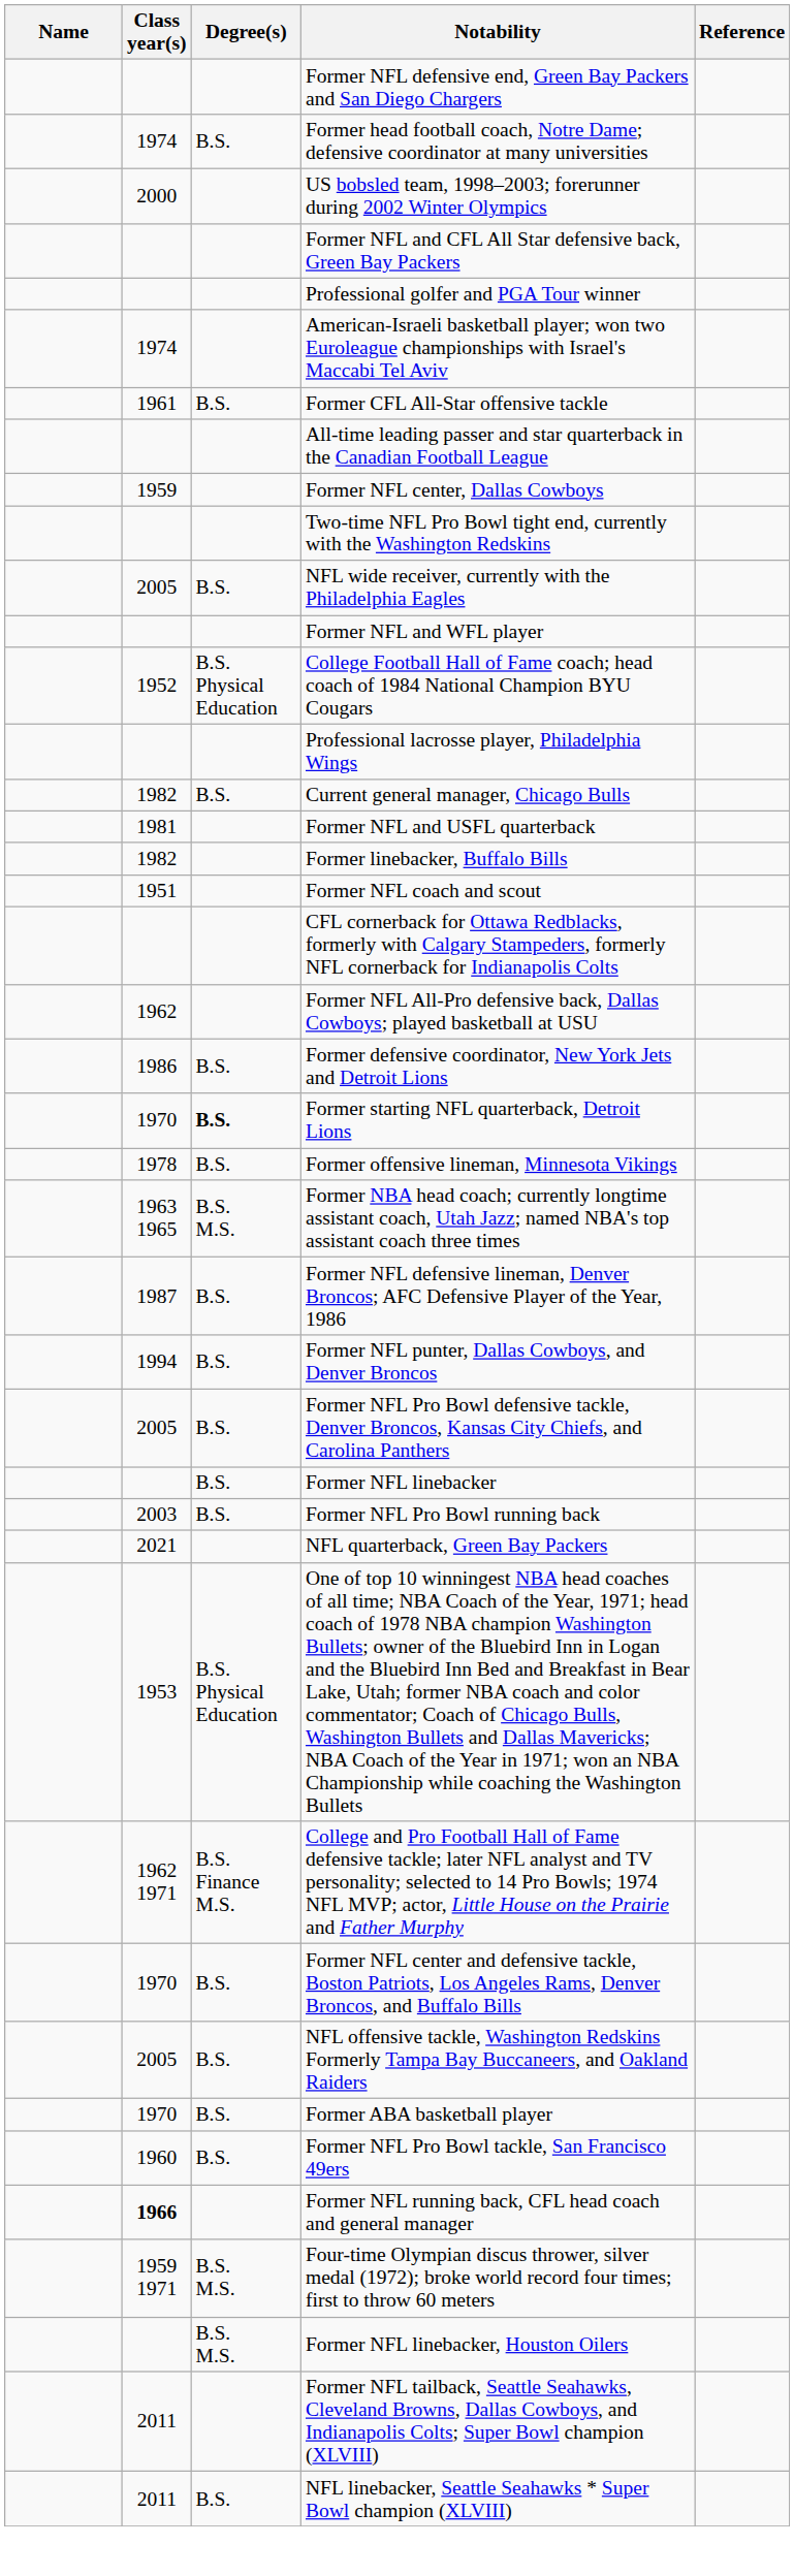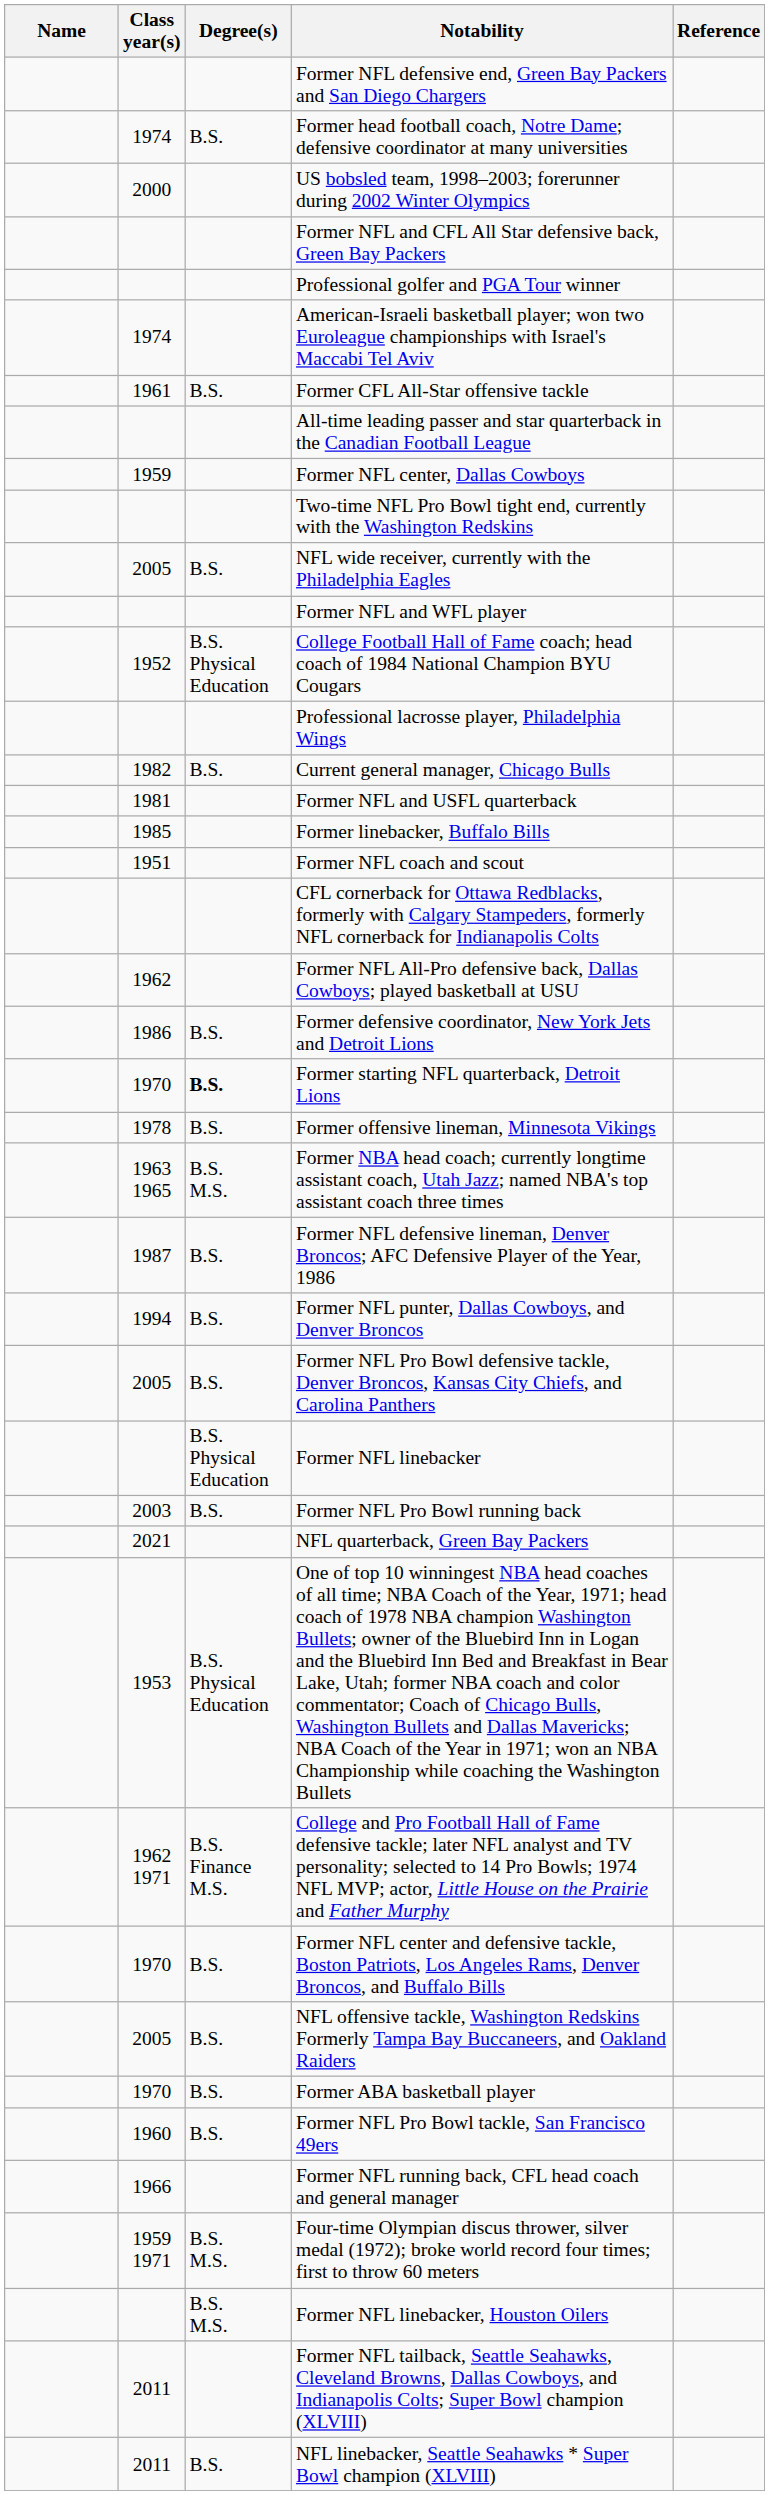Former linebacker, Buffalo Bills | Class year(s): 1982 -> 1985
Former NFL linebacker | Degree(s): B.S. -> B.S. Physical Education
Former NFL running back, CFL head coach and general manager | Class year(s): bold -> normal
